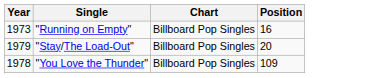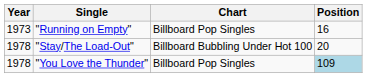"Stay/The Load-Out" | Year: 1979 -> 1978
"Stay/The Load-Out" | Chart: Billboard Pop Singles -> Billboard Bubbling Under Hot 100
"You Love the Thunder" | Position: no background -> lightblue background
